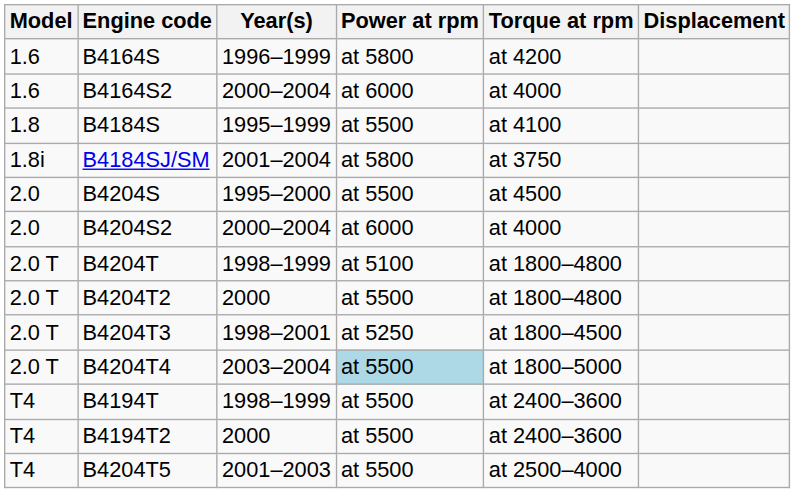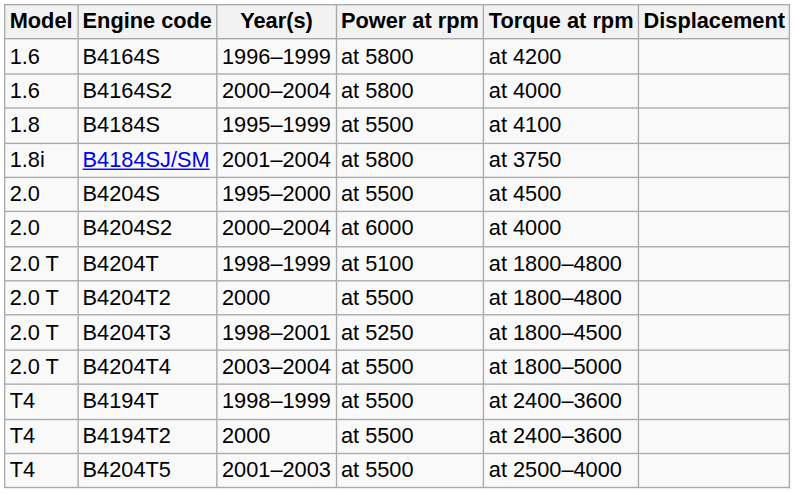B4164S2 | Power at rpm: at 6000 -> at 5800
B4204T4 | Power at rpm: lightblue background -> no background
